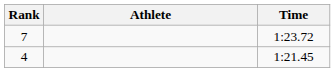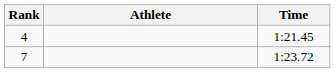rows swapped: 4 <-> 7
